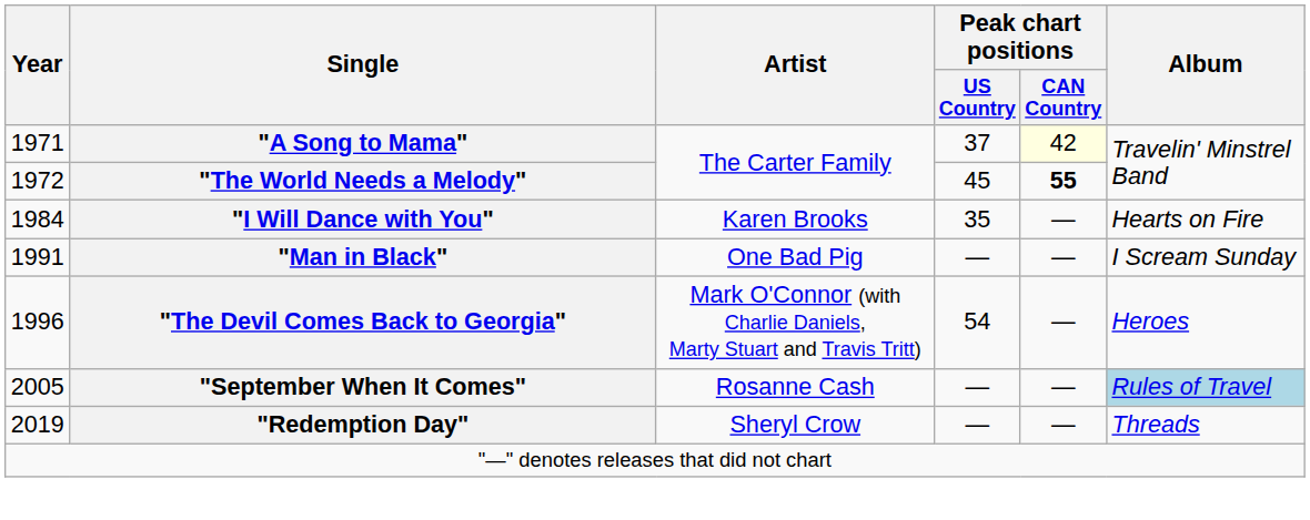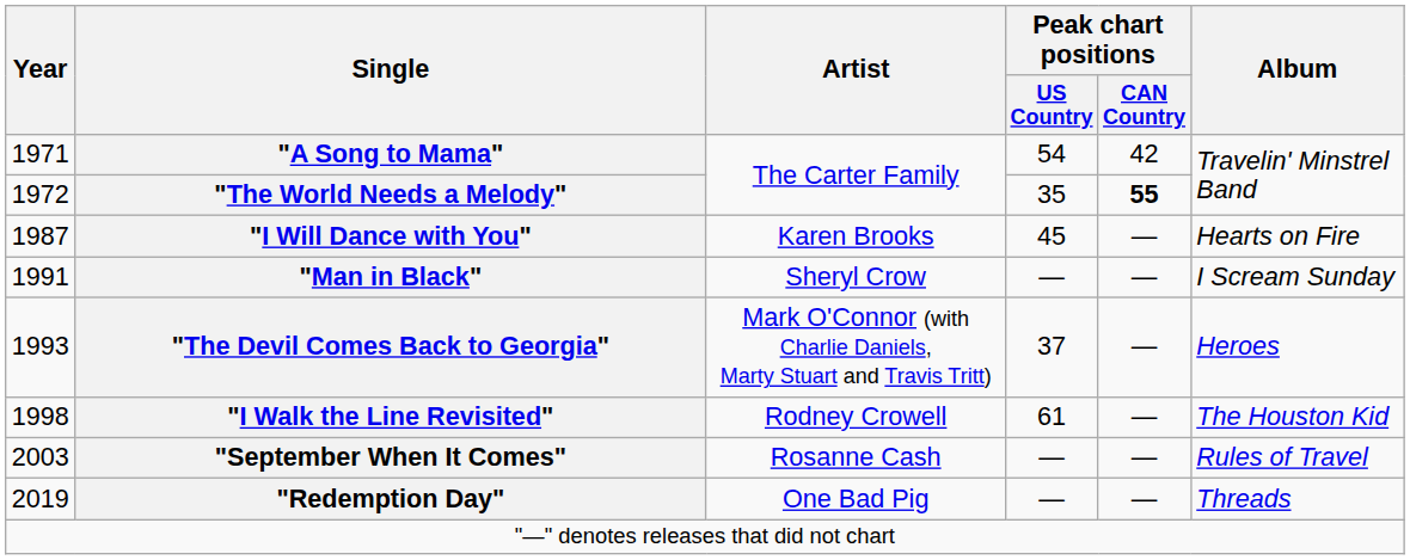"A Song to Mama" | Peak chart positions / US Country: 37 -> 54
"A Song to Mama" | Peak chart positions / CAN Country: lightyellow background -> no background
"The World Needs a Melody" | Peak chart positions / US Country: 45 -> 35
"I Will Dance with You" | Year: 1984 -> 1987
"I Will Dance with You" | Peak chart positions / US Country: 35 -> 45
"Man in Black" | Artist: One Bad Pig -> Sheryl Crow
"The Devil Comes Back to Georgia" | Year: 1996 -> 1993
"The Devil Comes Back to Georgia" | Peak chart positions / US Country: 54 -> 37
+ row: 1998 | "I Walk the Line Revisited" | Rodney Crowell | 61 | — | The Houston Kid
"September When It Comes" | Year: 2005 -> 2003
"September When It Comes" | Album: lightblue background -> no background
"Redemption Day" | Artist: Sheryl Crow -> One Bad Pig
